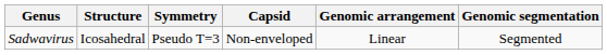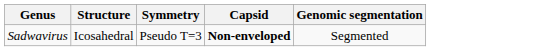- column: Genomic arrangement | Linear
Sadwavirus | Capsid: normal -> bold
